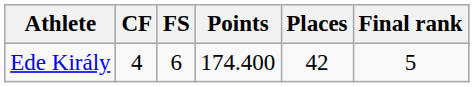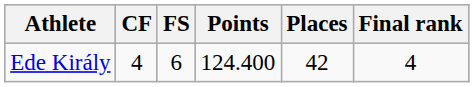Ede Király | Points: 174.400 -> 124.400
Ede Király | Final rank: 5 -> 4
